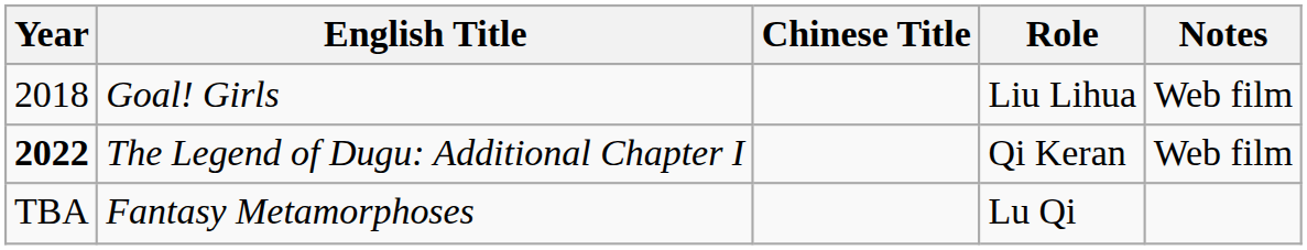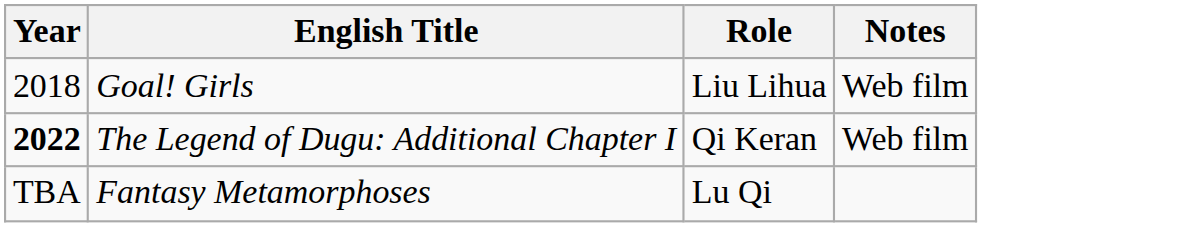- column: Chinese Title
